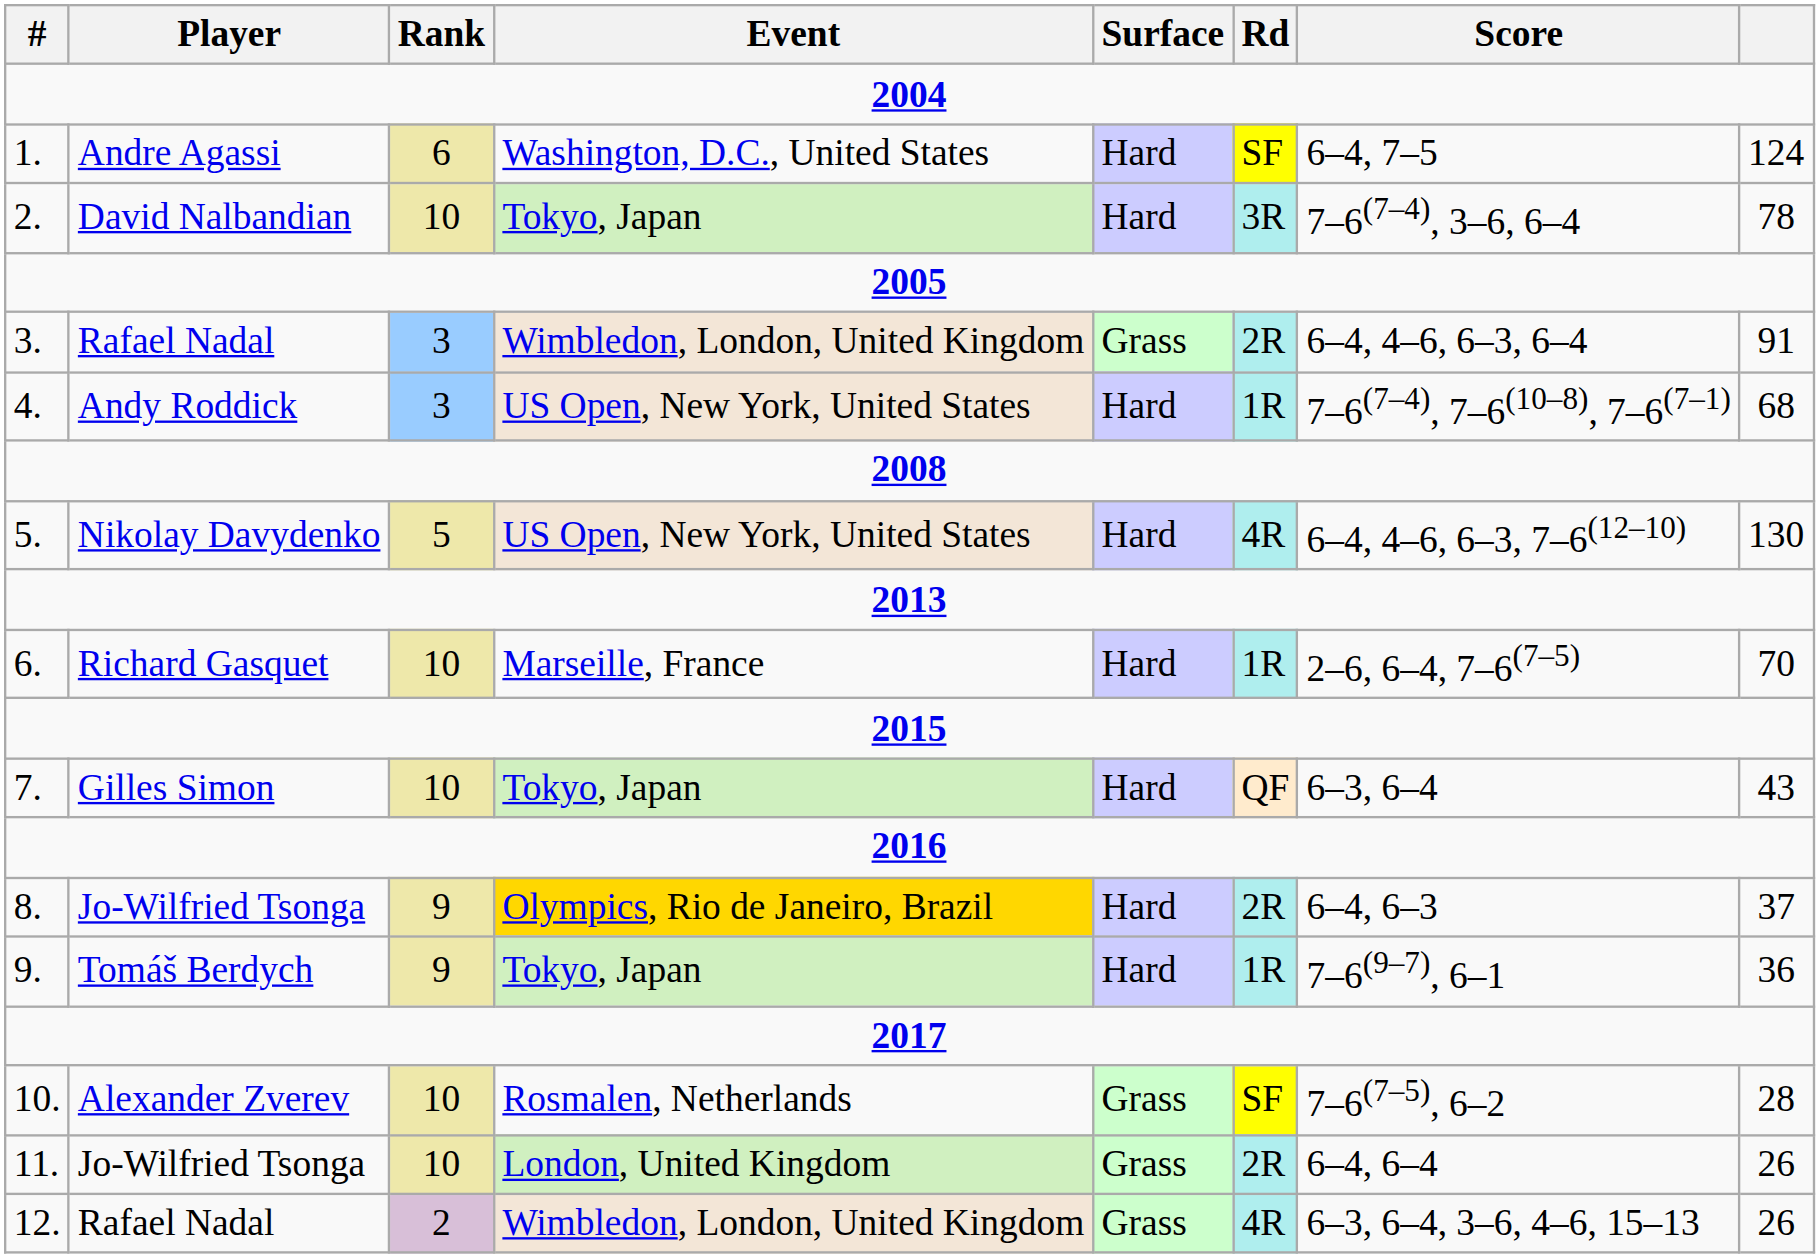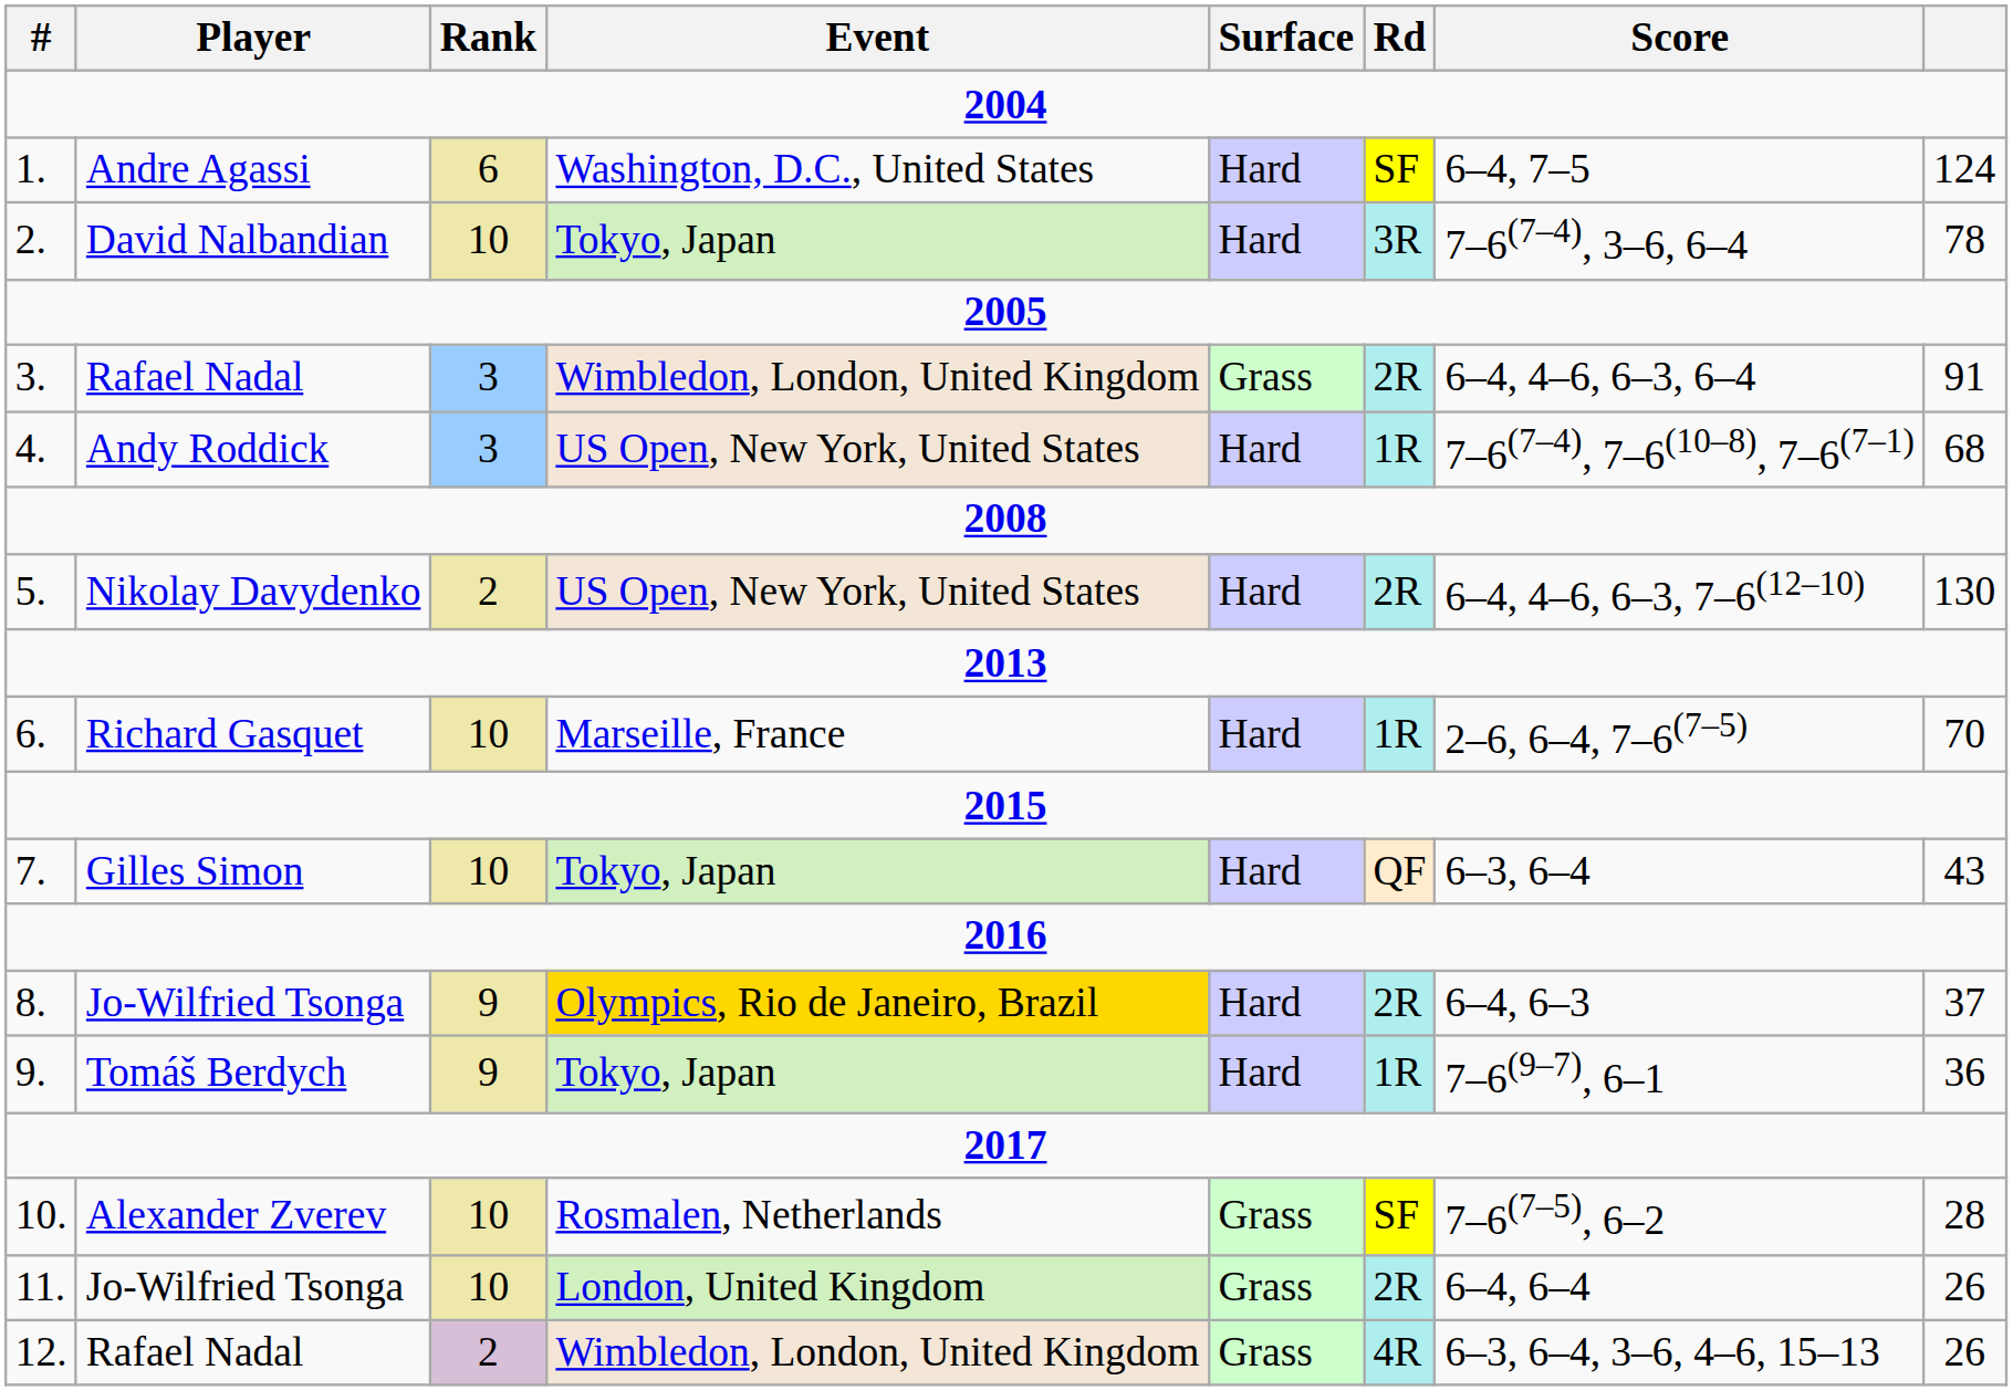5. | Rank: 5 -> 2
5. | Rd: 4R -> 2R
